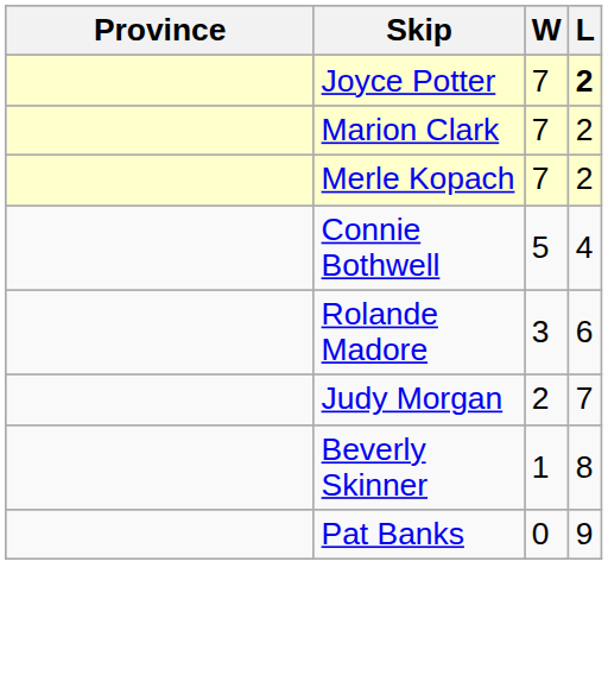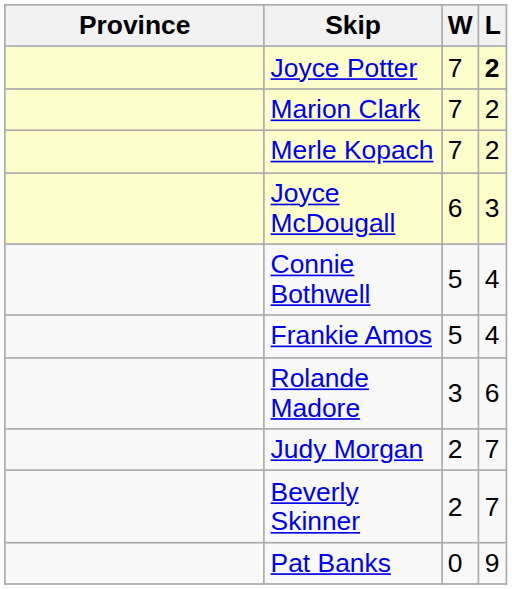+ row: Joyce McDougall | 6 | 3
+ row: Frankie Amos | 5 | 4
Beverly Skinner | W: 1 -> 2
Beverly Skinner | L: 8 -> 7
